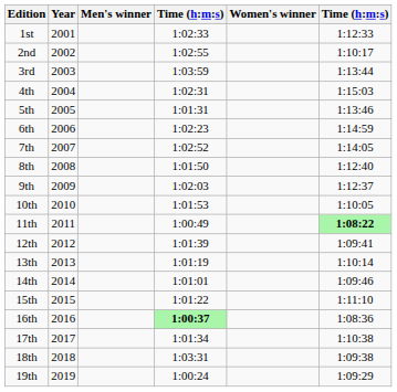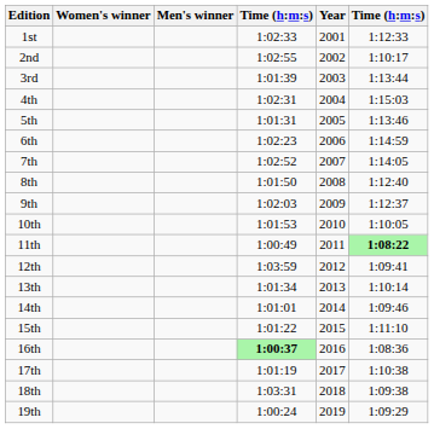columns swapped: Year <-> Women's winner
3rd | column 4: 1:03:59 -> 1:01:39
12th | column 4: 1:01:39 -> 1:03:59
13th | column 4: 1:01:19 -> 1:01:34
17th | column 4: 1:01:34 -> 1:01:19
